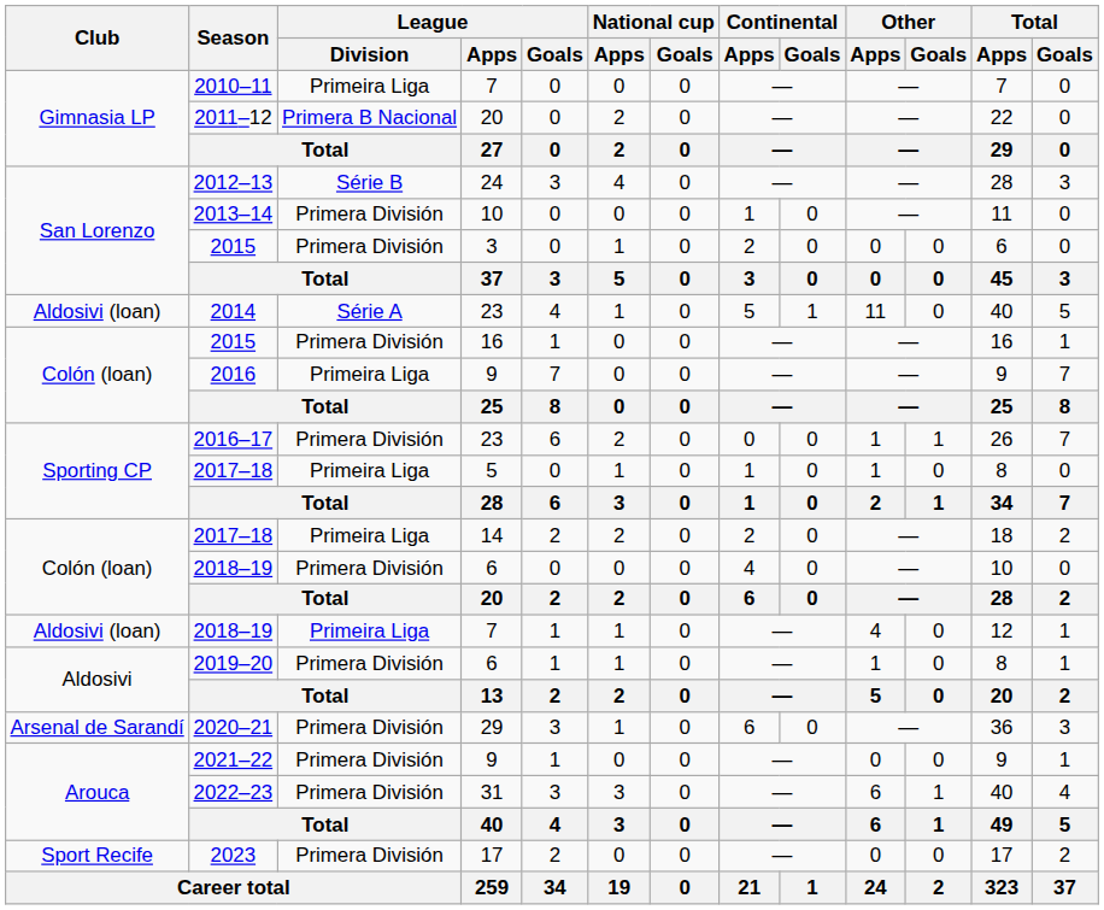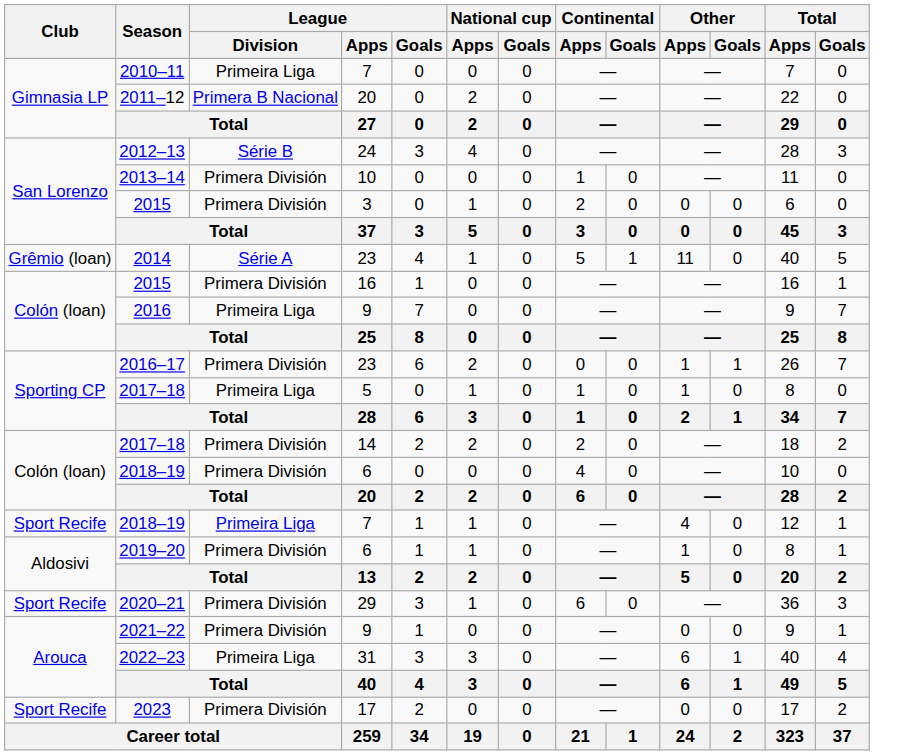2014 | Club: Aldosivi (loan) -> Grêmio (loan)
2017–18 / 14 | League / Division: Primeira Liga -> Primera División
2018–19 / 7 | Club: Aldosivi (loan) -> Sport Recife
2020–21 | Club: Arsenal de Sarandí -> Sport Recife
2022–23 | League / Division: Primera División -> Primeira Liga
